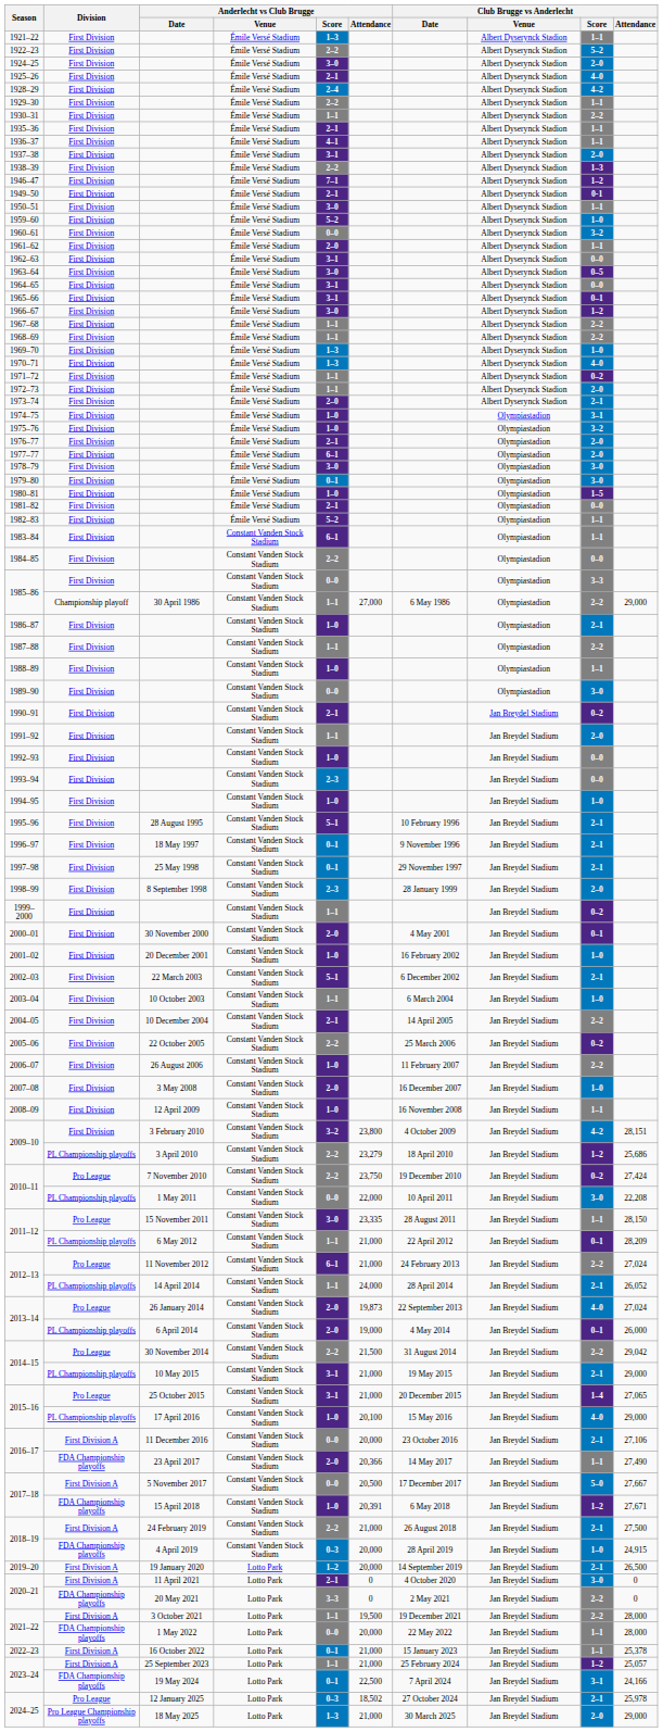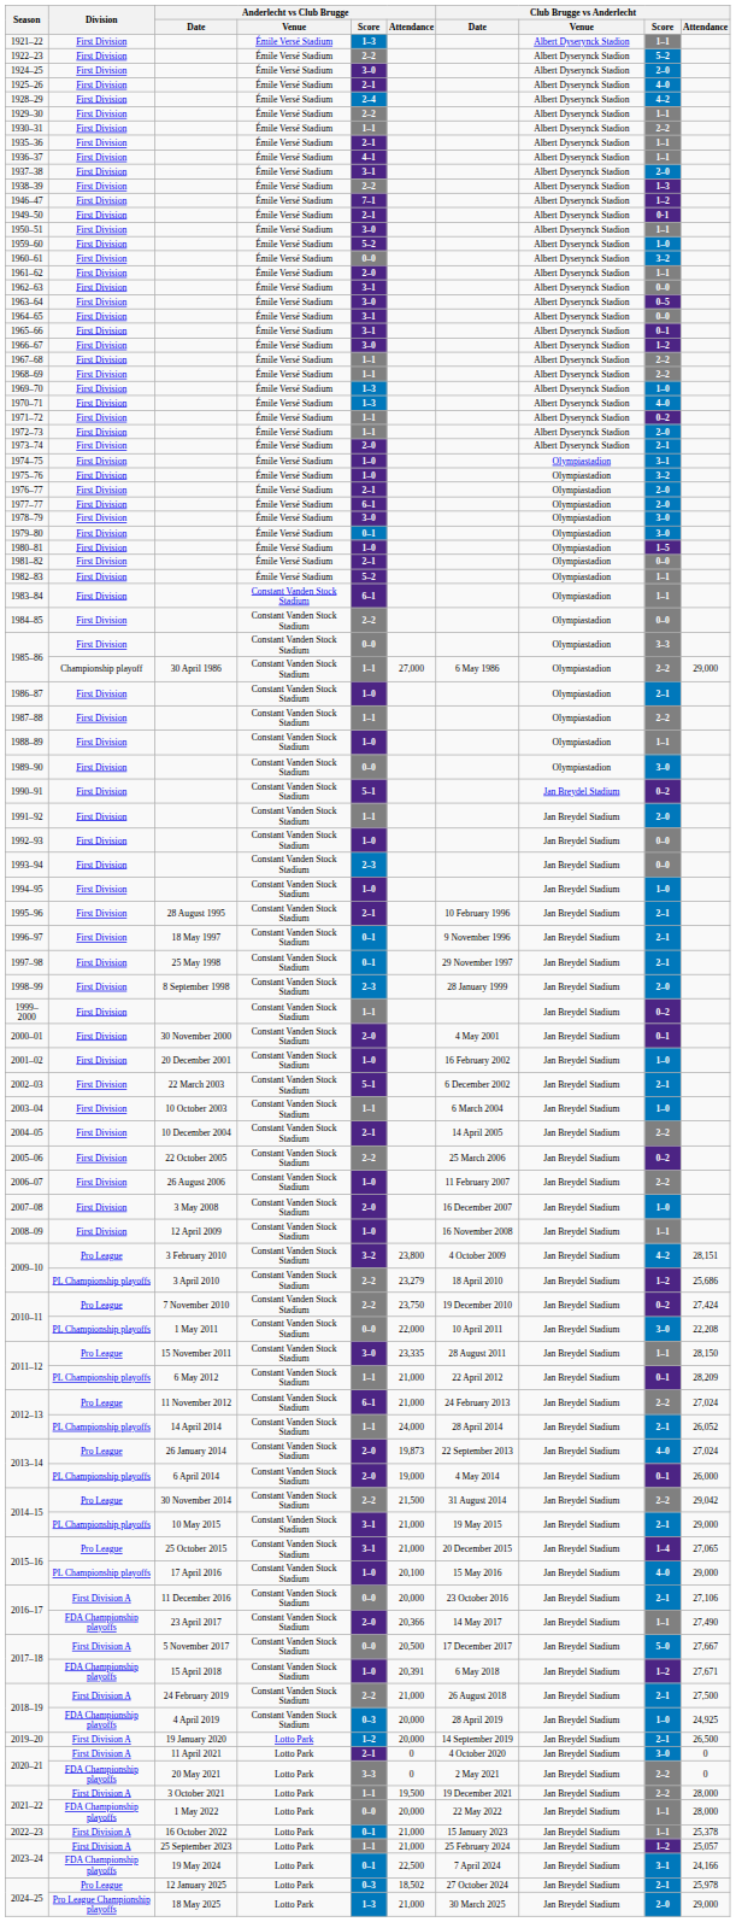1990–91 | Anderlecht vs Club Brugge / Score: 2–1 -> 5–1
1995–96 | Anderlecht vs Club Brugge / Score: 5–1 -> 2–1
2009–10 / 3 February 2010 | Division: First Division -> Pro League
2018–19 / 4 April 2019 | Club Brugge vs Anderlecht / Attendance: 24,915 -> 24,925
